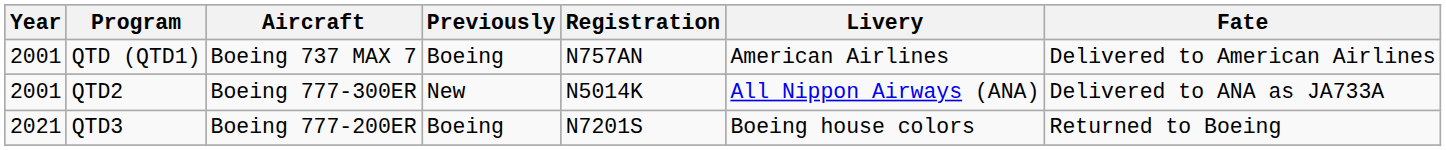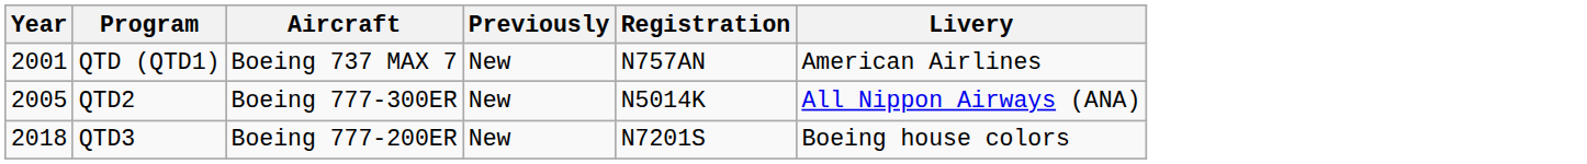- column: Fate | Delivered to American Airlines | Delivered to ANA as JA733A | Returned to Boeing
QTD (QTD1) | Previously: Boeing -> New
QTD2 | Year: 2001 -> 2005
QTD3 | Year: 2021 -> 2018
QTD3 | Previously: Boeing -> New
